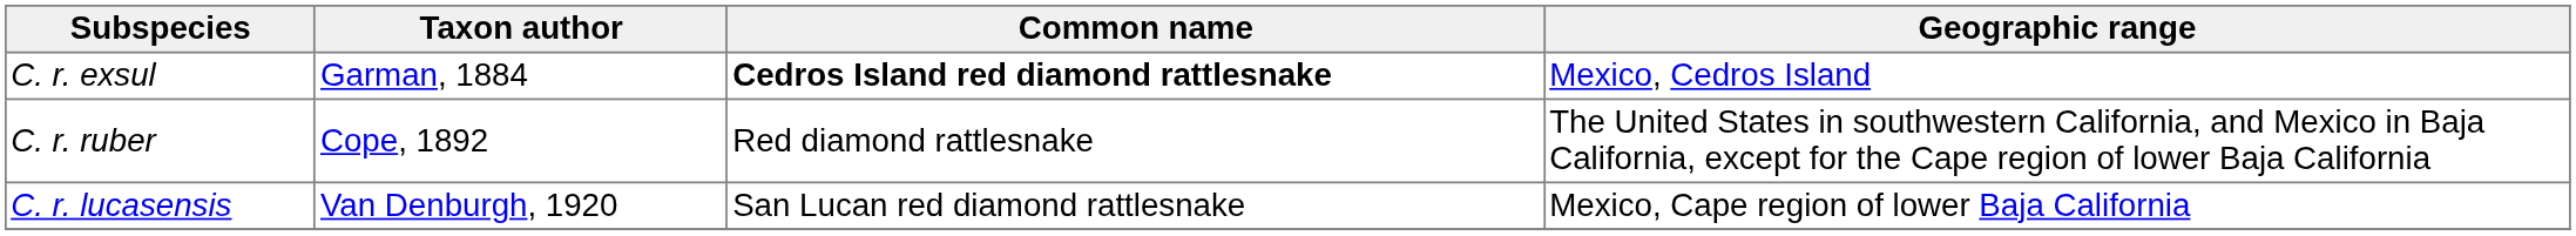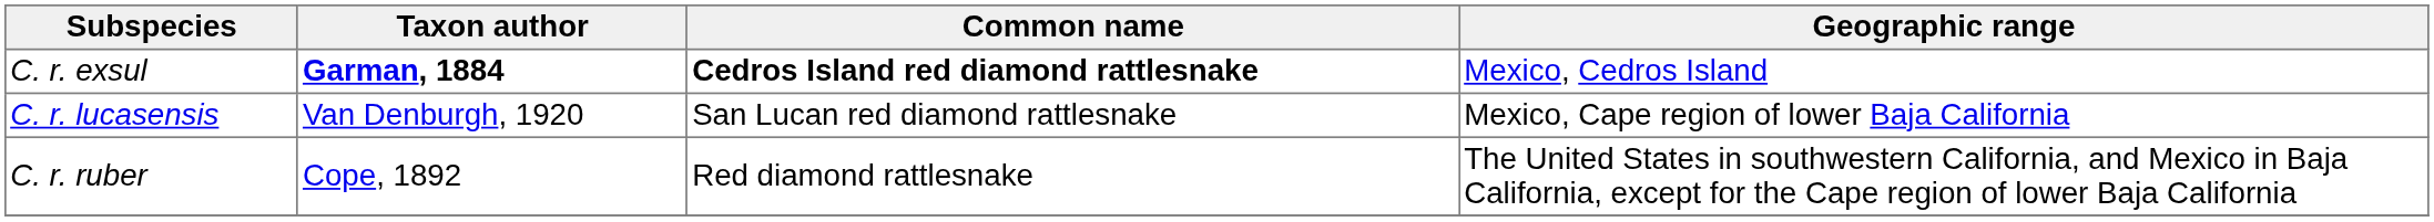C. r. exsul | Taxon author: normal -> bold
rows swapped: C. r. lucasensis <-> C. r. ruber
